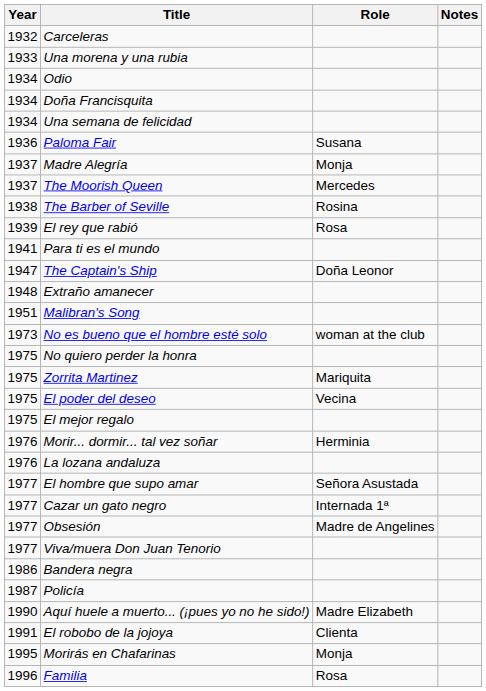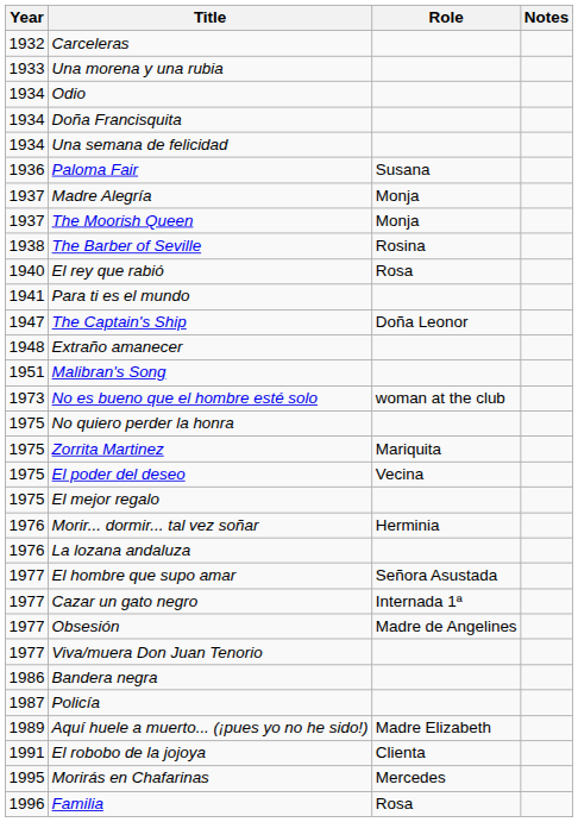The Moorish Queen | Role: Mercedes -> Monja
El rey que rabió | Year: 1939 -> 1940
Aquí huele a muerto... (¡pues yo no he sido!) | Year: 1990 -> 1989
Morirás en Chafarinas | Role: Monja -> Mercedes
